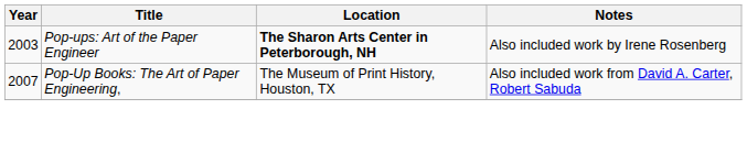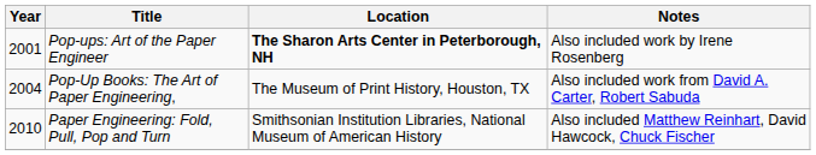Pop-ups: Art of the Paper Engineer | Year: 2003 -> 2001
Pop-Up Books: The Art of Paper Engineering, | Year: 2007 -> 2004
+ row: 2010 | Paper Engineering: Fold, Pull, Pop and Turn | Smithsonian Institution Libraries, National Museum of American History | Also included Matthew Reinhart, David Hawcock, Chuck Fischer
